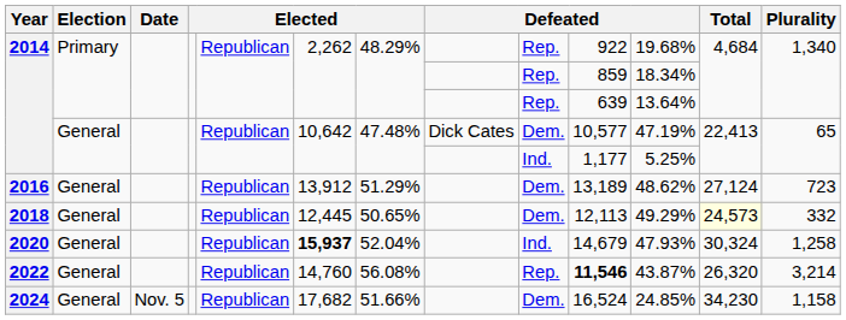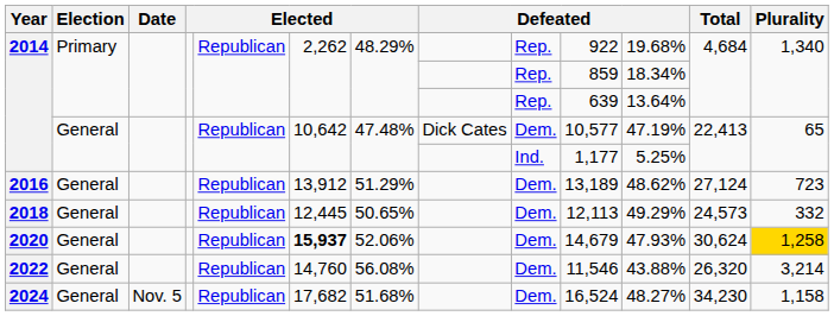2018 | Total: lightyellow background -> no background
2020 | column 7: 52.04% -> 52.06%
2020 | column 9: Ind. -> Dem.
2020 | Total: 30,324 -> 30,624
2020 | Plurality: no background -> gold background
2022 | column 9: Rep. -> Dem.
2022 | column 10: bold -> normal
2022 | column 11: 43.87% -> 43.88%
2024 | column 7: 51.66% -> 51.68%
2024 | column 11: 24.85% -> 48.27%
